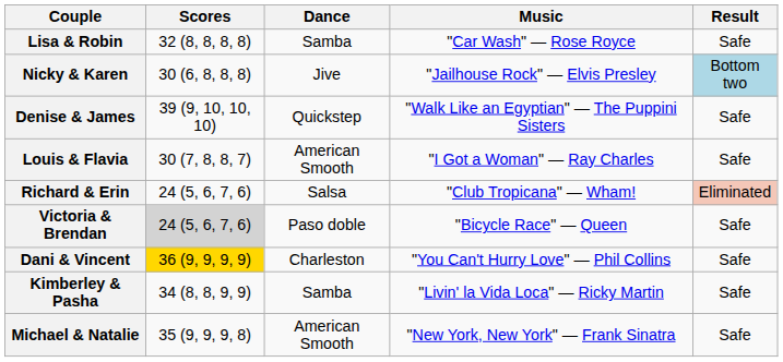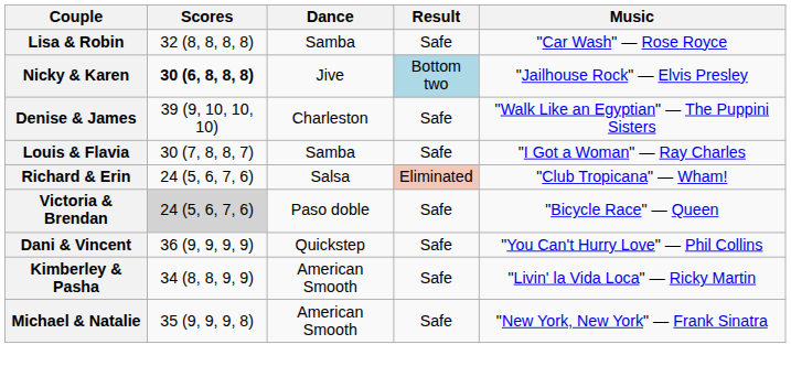columns swapped: Music <-> Result
Nicky & Karen | Scores: normal -> bold
Denise & James | Dance: Quickstep -> Charleston
Louis & Flavia | Dance: American Smooth -> Samba
Dani & Vincent | Scores: gold background -> no background
Dani & Vincent | Dance: Charleston -> Quickstep
Kimberley & Pasha | Dance: Samba -> American Smooth
